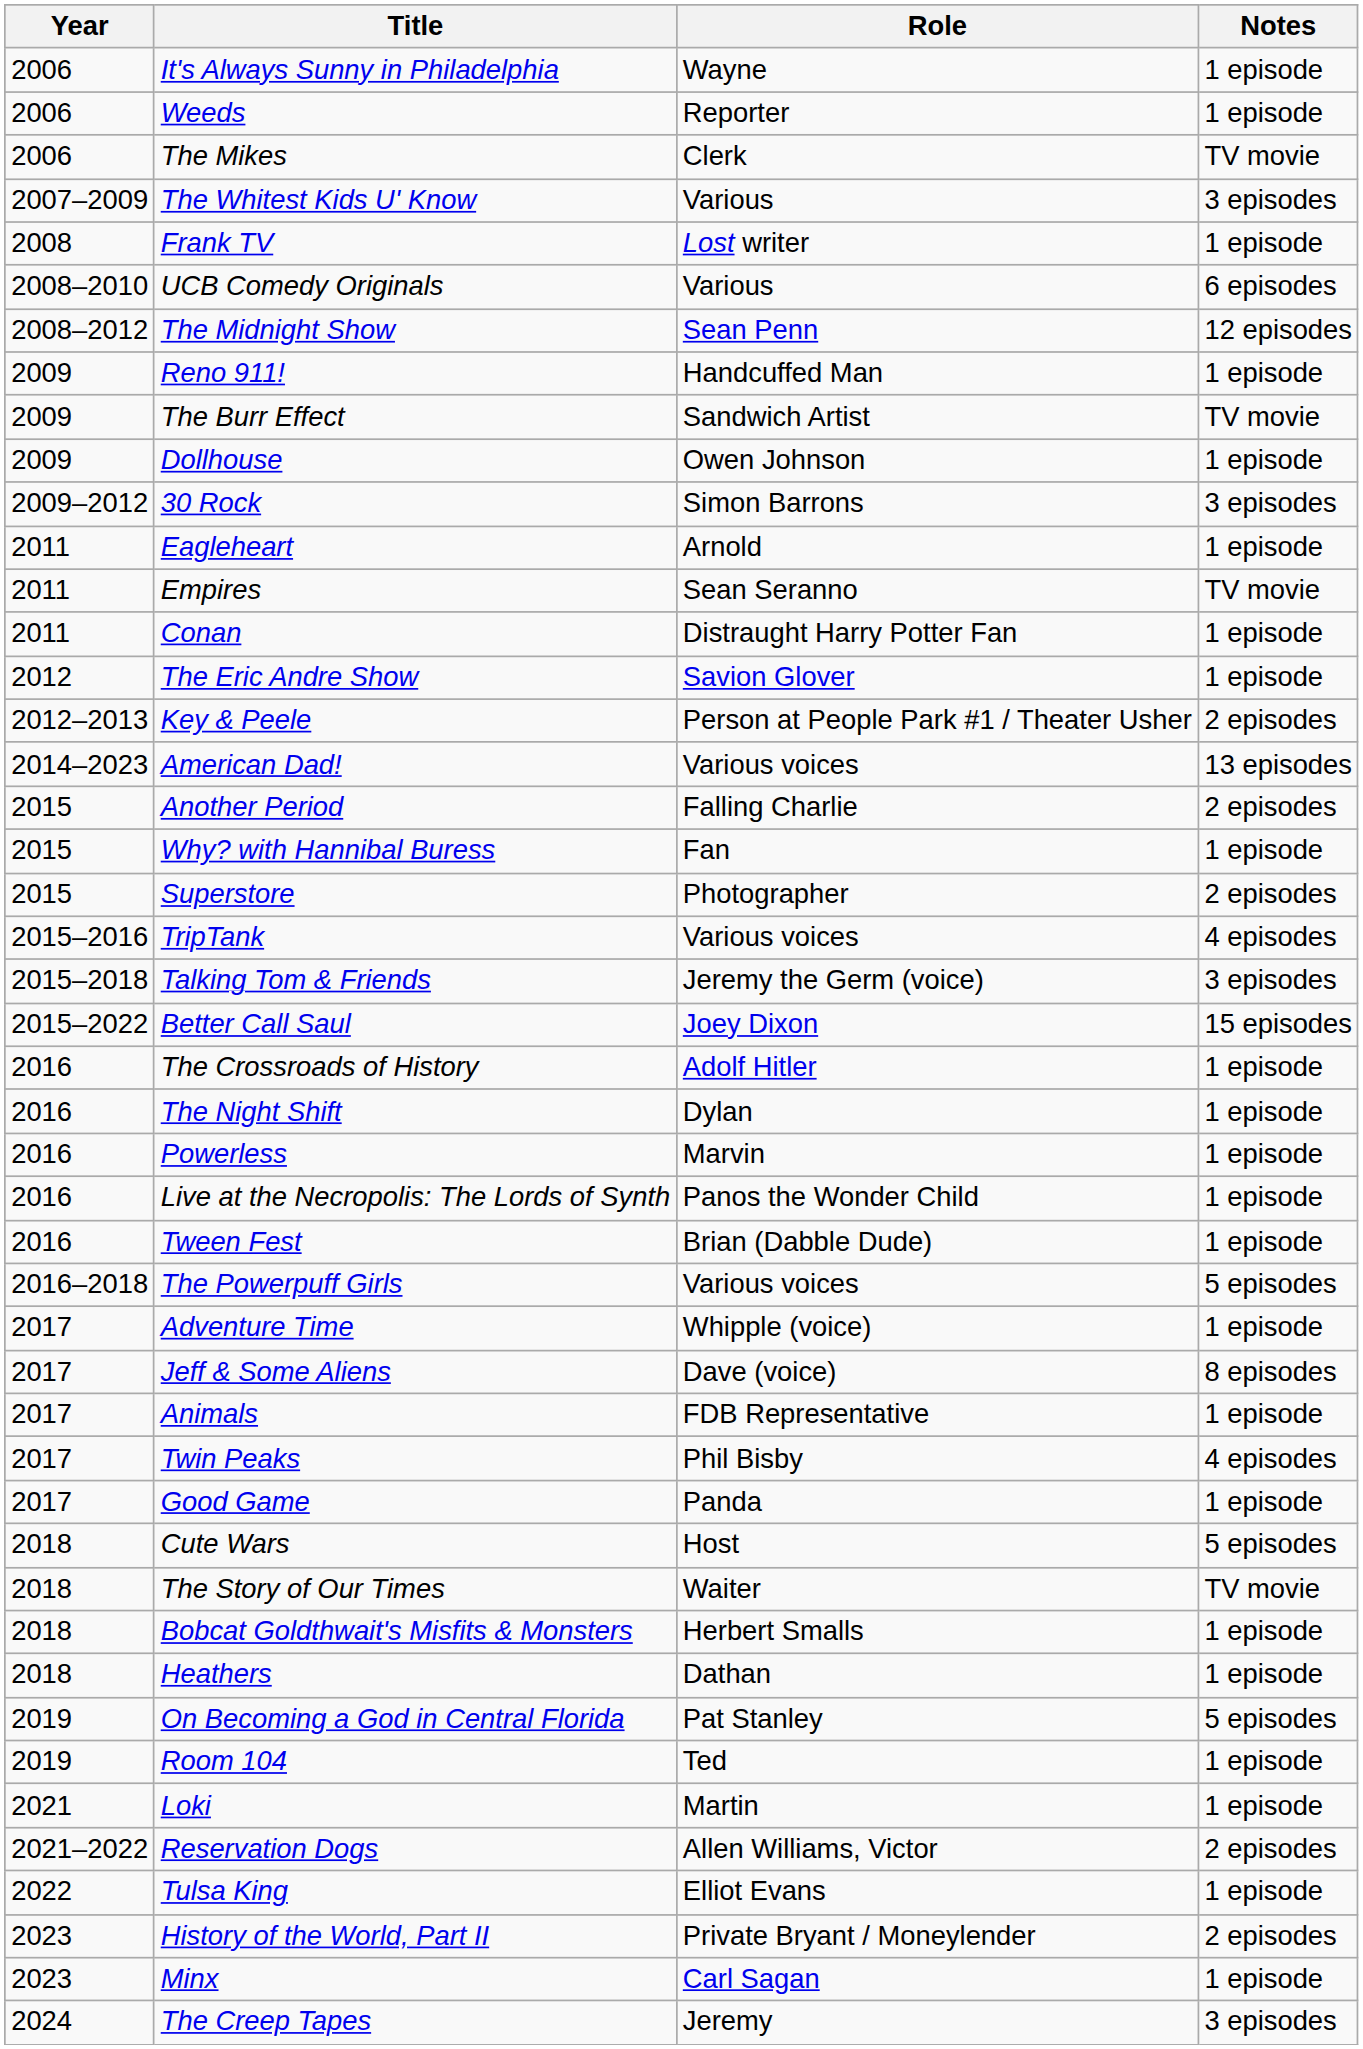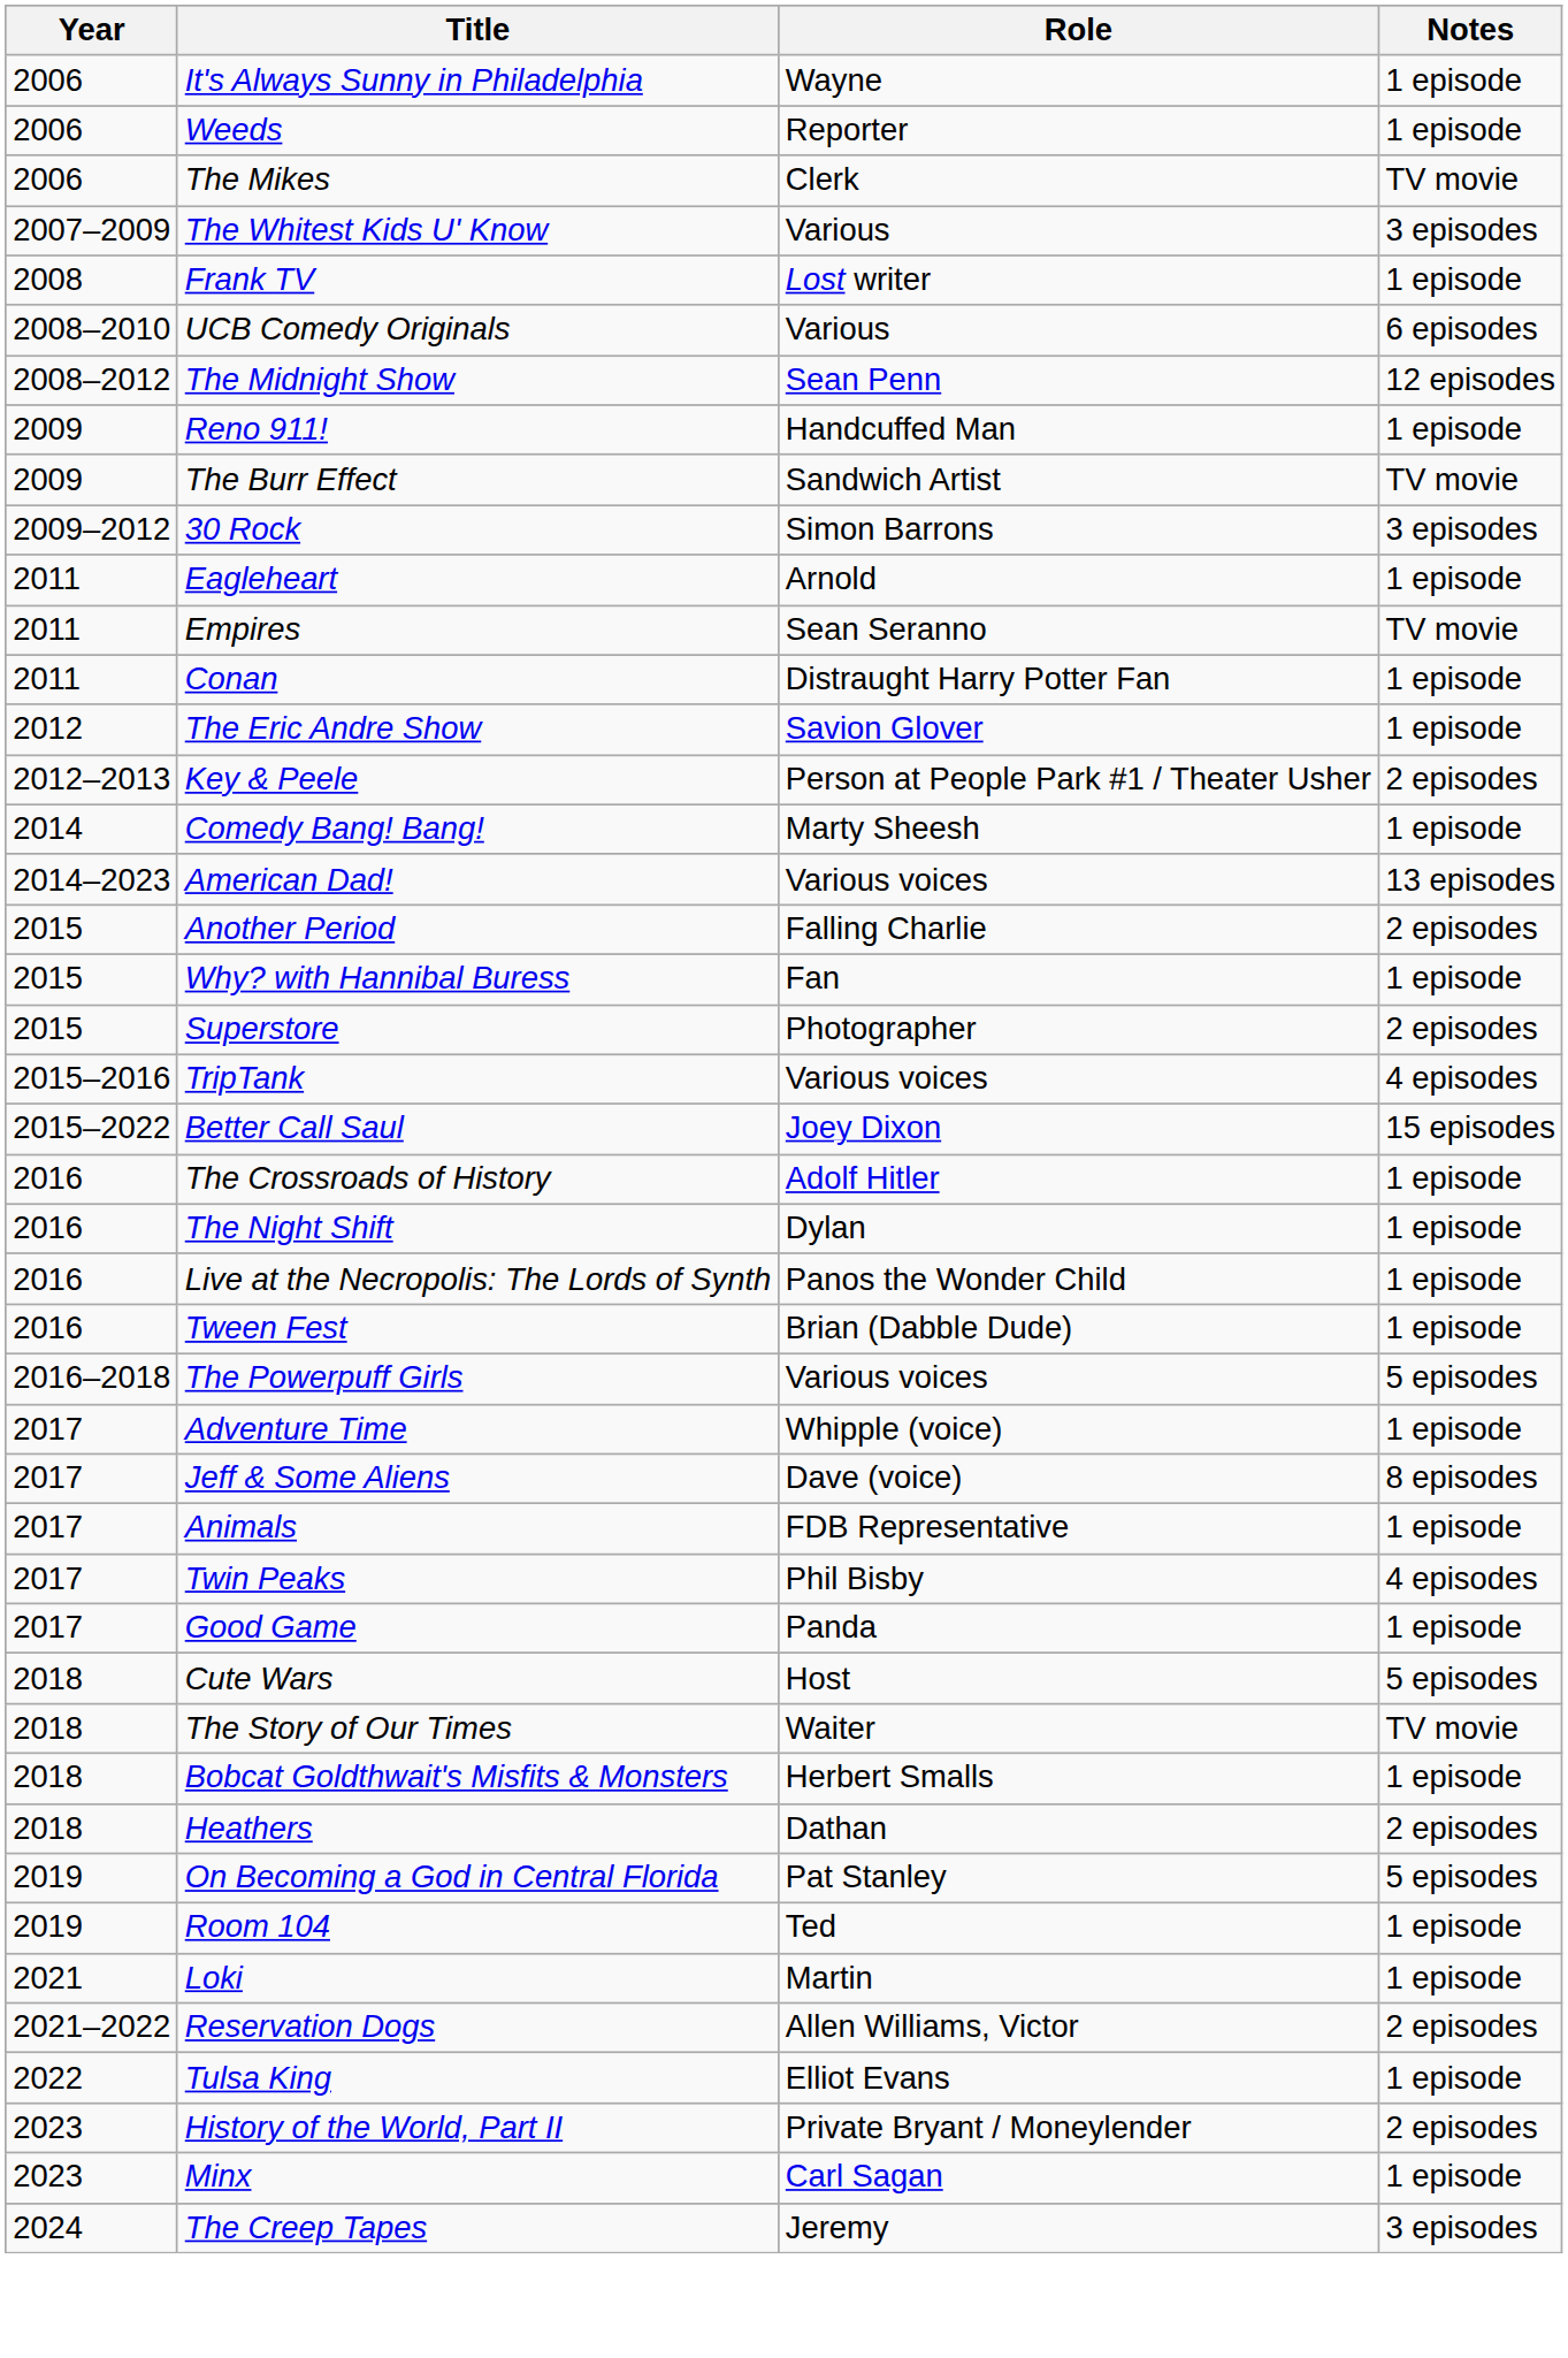- row: 2009 | Dollhouse | Owen Johnson | 1 episode
+ row: 2014 | Comedy Bang! Bang! | Marty Sheesh | 1 episode
- row: 2015–2018 | Talking Tom & Friends | Jeremy the Germ (voice) | 3 episodes
- row: 2016 | Powerless | Marvin | 1 episode
Heathers | Notes: 1 episode -> 2 episodes
